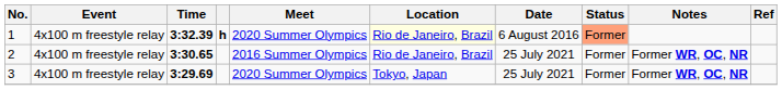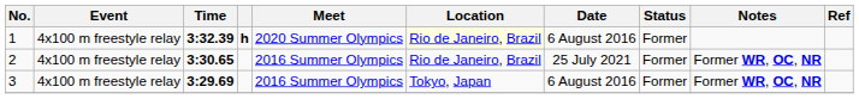1 | Status: lightsalmon background -> no background
3 | Meet: 2020 Summer Olympics -> 2016 Summer Olympics
3 | Date: 25 July 2021 -> 6 August 2016
